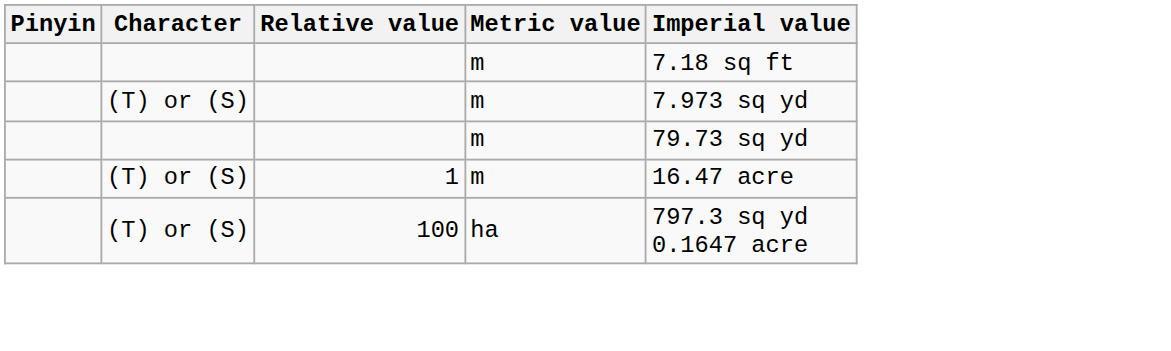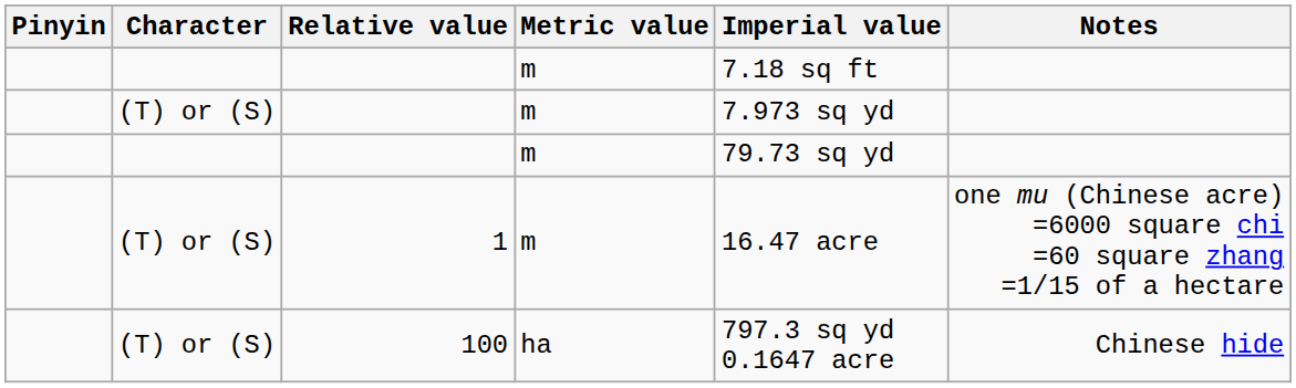+ column: Notes | one mu (Chinese acre) =6000 square chi =60 square zhang =1/15 of a hectare | Chinese hide
